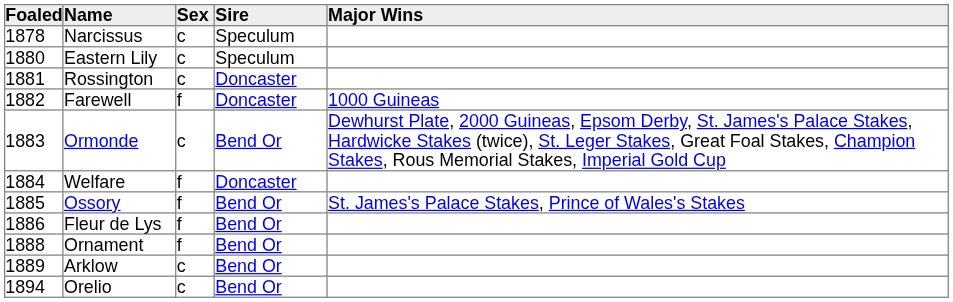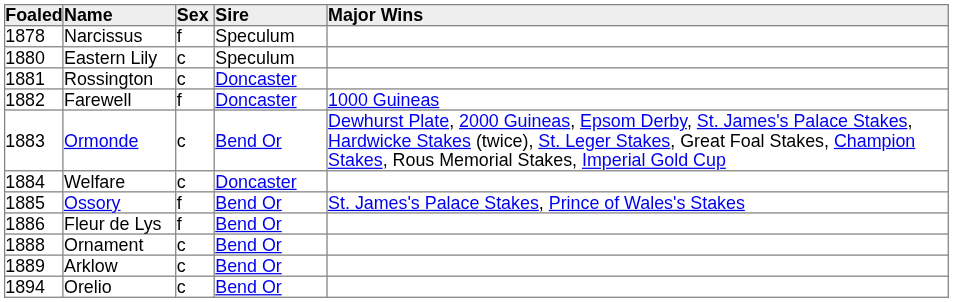Narcissus | Sex: c -> f
Welfare | Sex: f -> c
Ornament | Sex: f -> c
